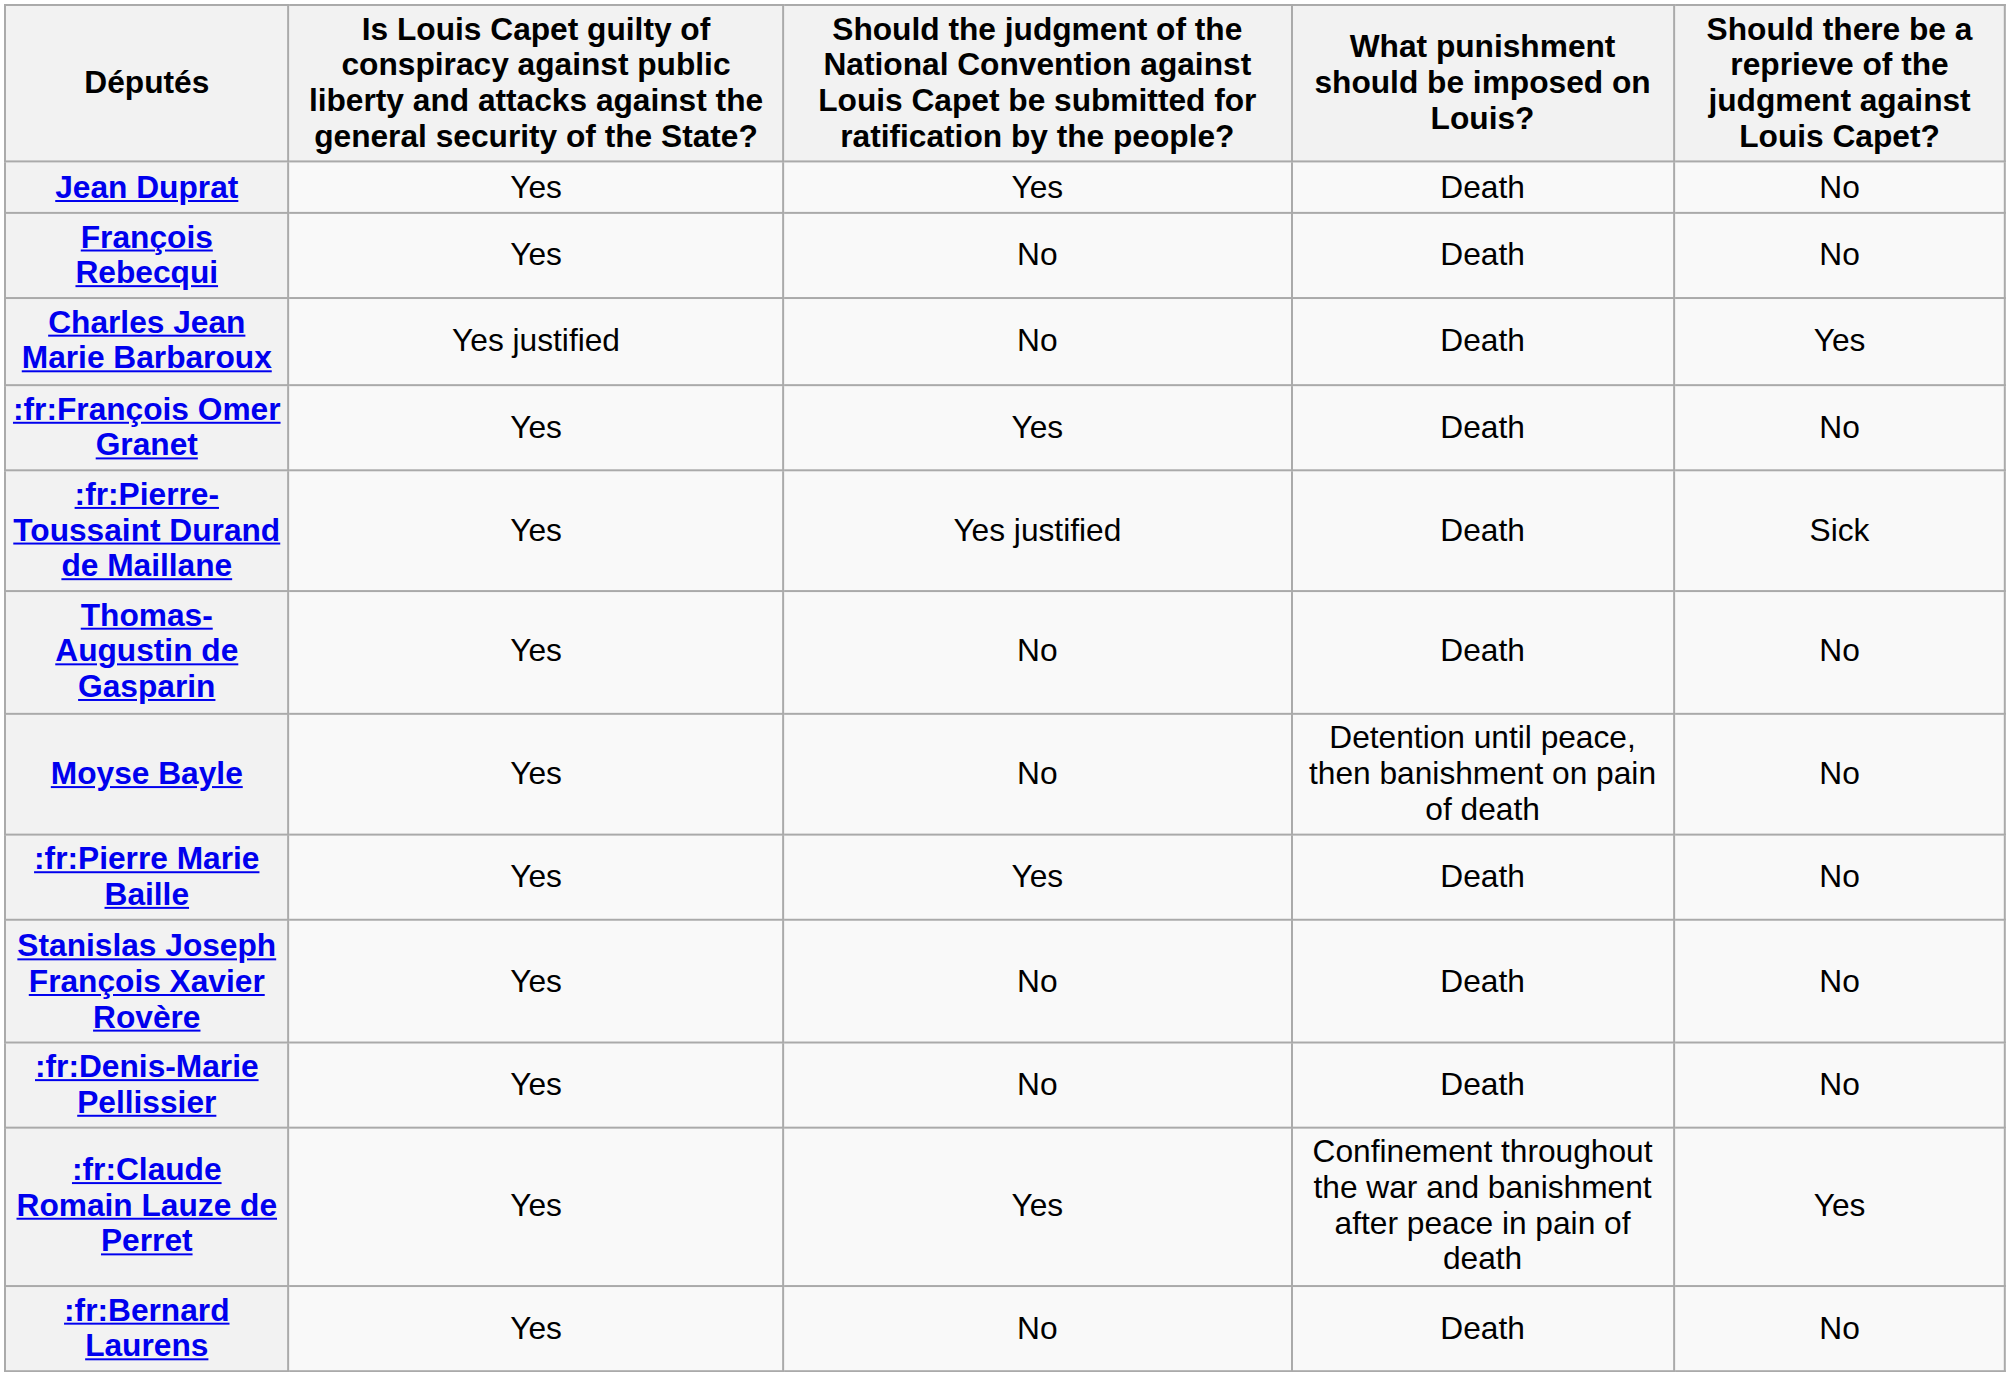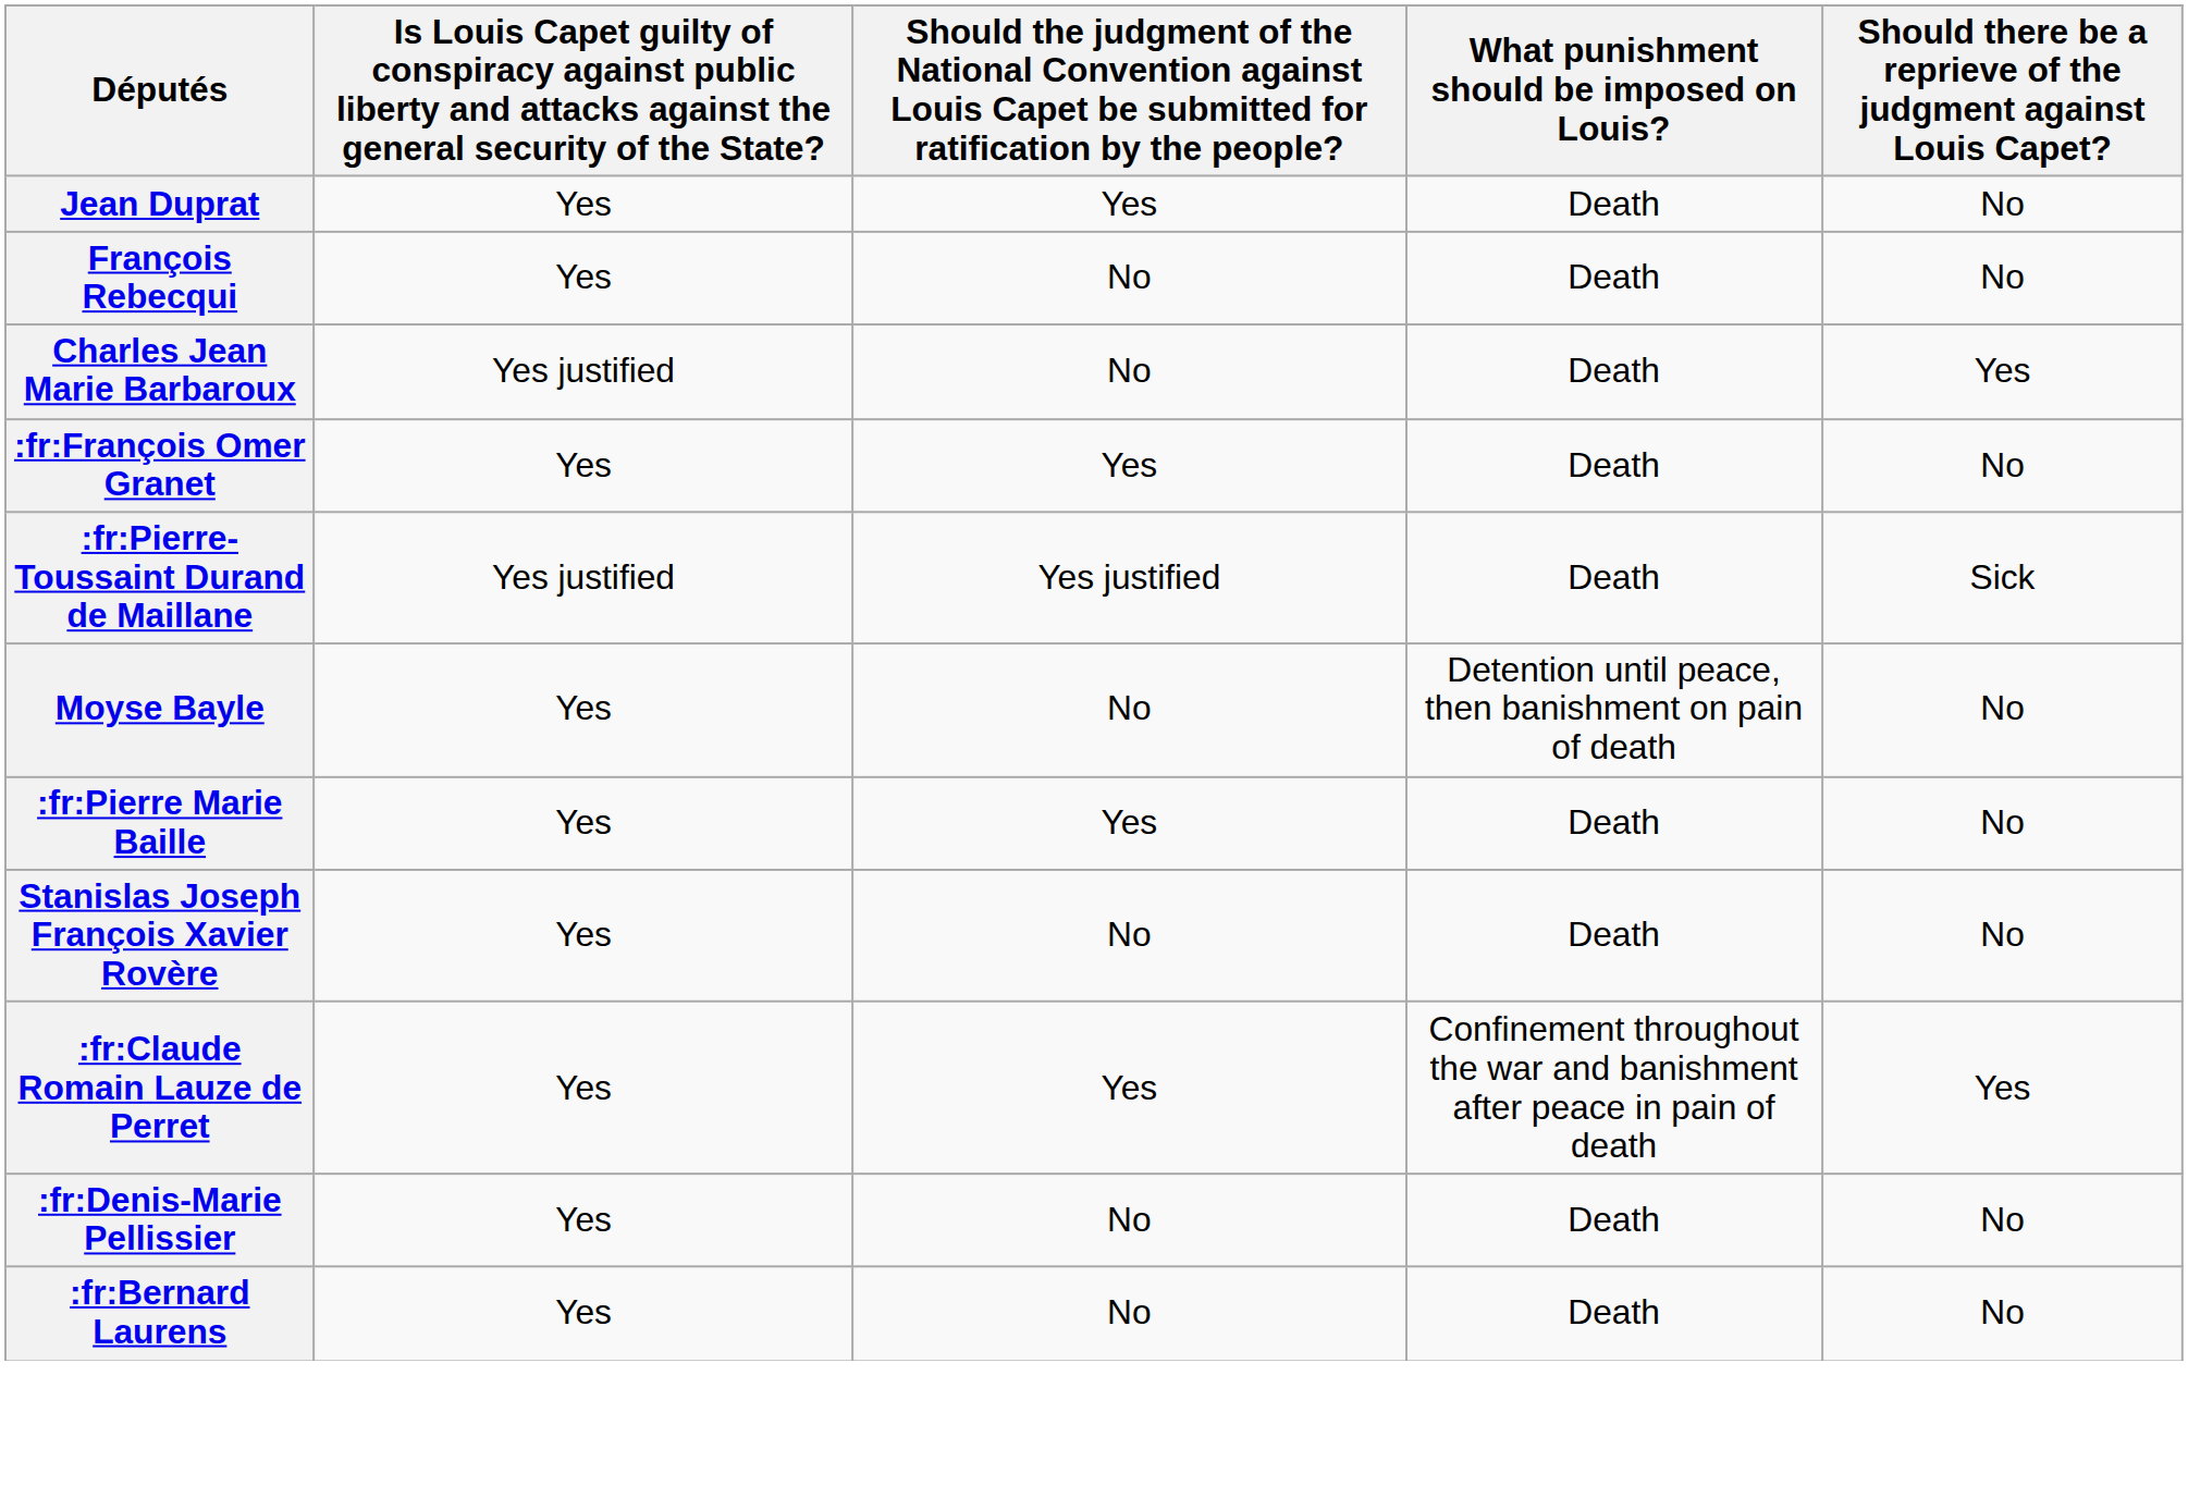:fr:Pierre-Toussaint Durand de Maillane | column 2: Yes -> Yes justified
- row: Thomas-Augustin de Gasparin | Yes | No | Death | No
rows swapped: :fr:Claude Romain Lauze de Perret <-> :fr:Denis-Marie Pellissier
